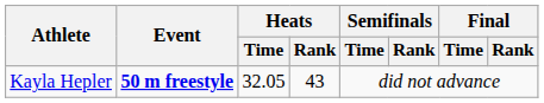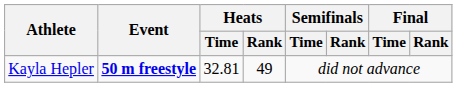Kayla Hepler | Heats / Time: 32.05 -> 32.81
Kayla Hepler | Heats / Rank: 43 -> 49
